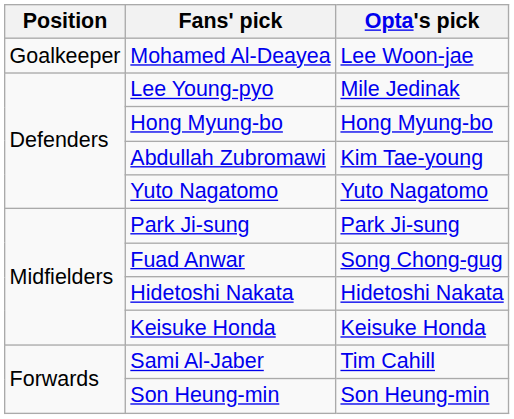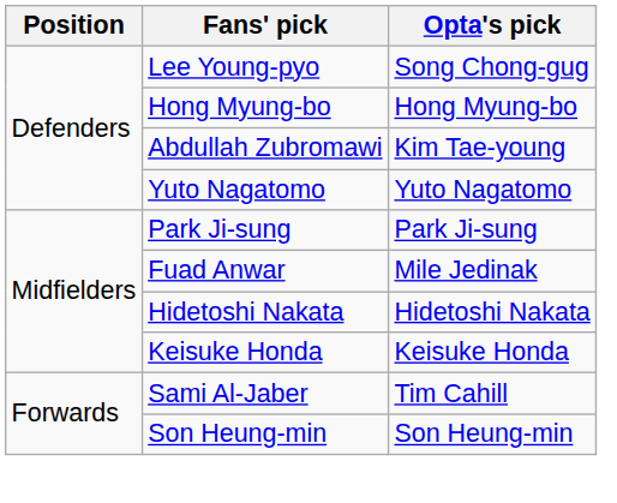- row: Goalkeeper | Mohamed Al-Deayea | Lee Woon-jae
Lee Young-pyo | Opta's pick: Mile Jedinak -> Song Chong-gug
Fuad Anwar | Opta's pick: Song Chong-gug -> Mile Jedinak
